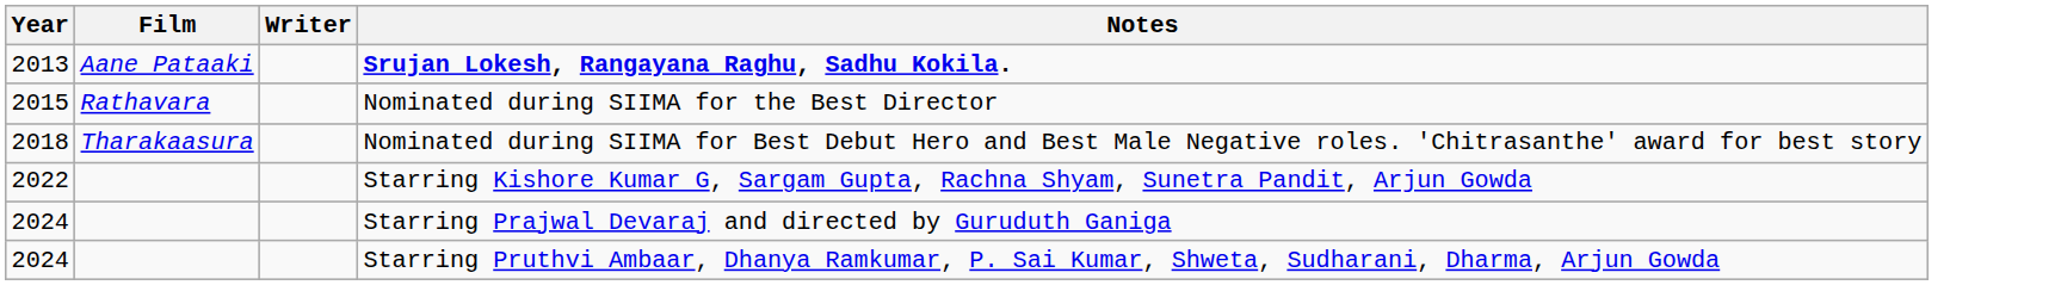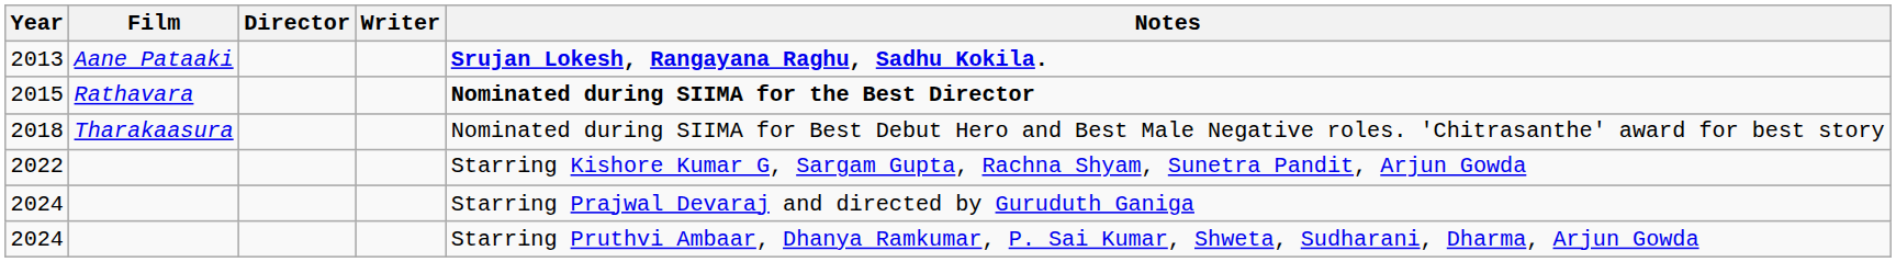+ column: Director
2015 | Notes: normal -> bold
